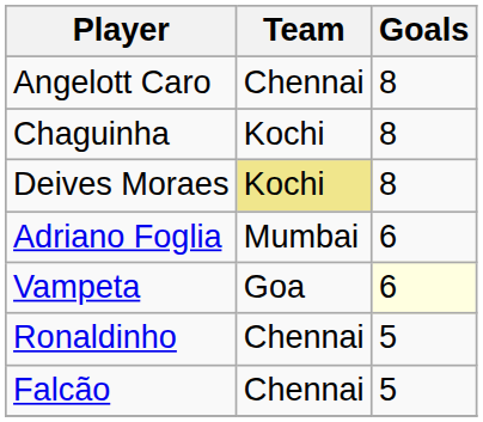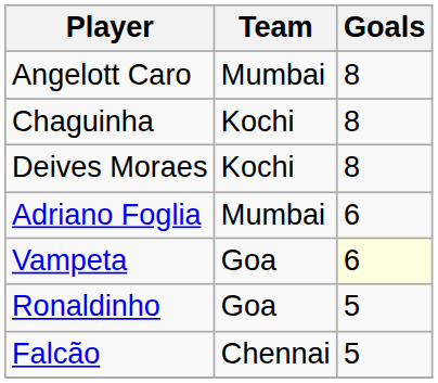Angelott Caro | Team: Chennai -> Mumbai
Deives Moraes | Team: khaki background -> no background
Ronaldinho | Team: Chennai -> Goa
